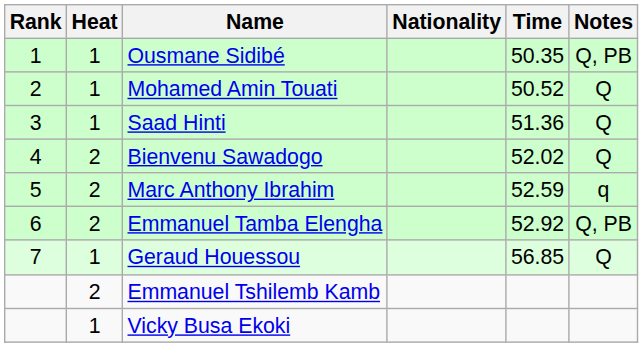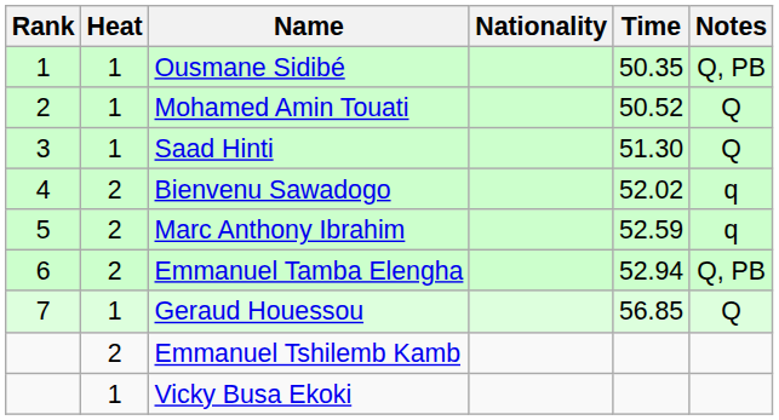Saad Hinti | Time: 51.36 -> 51.30
Bienvenu Sawadogo | Notes: Q -> q
Emmanuel Tamba Elengha | Time: 52.92 -> 52.94
